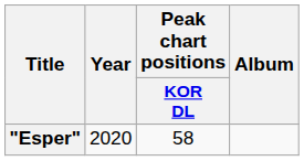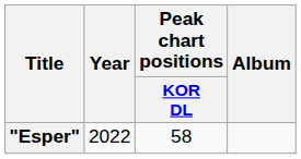"Esper" | Year: 2020 -> 2022
